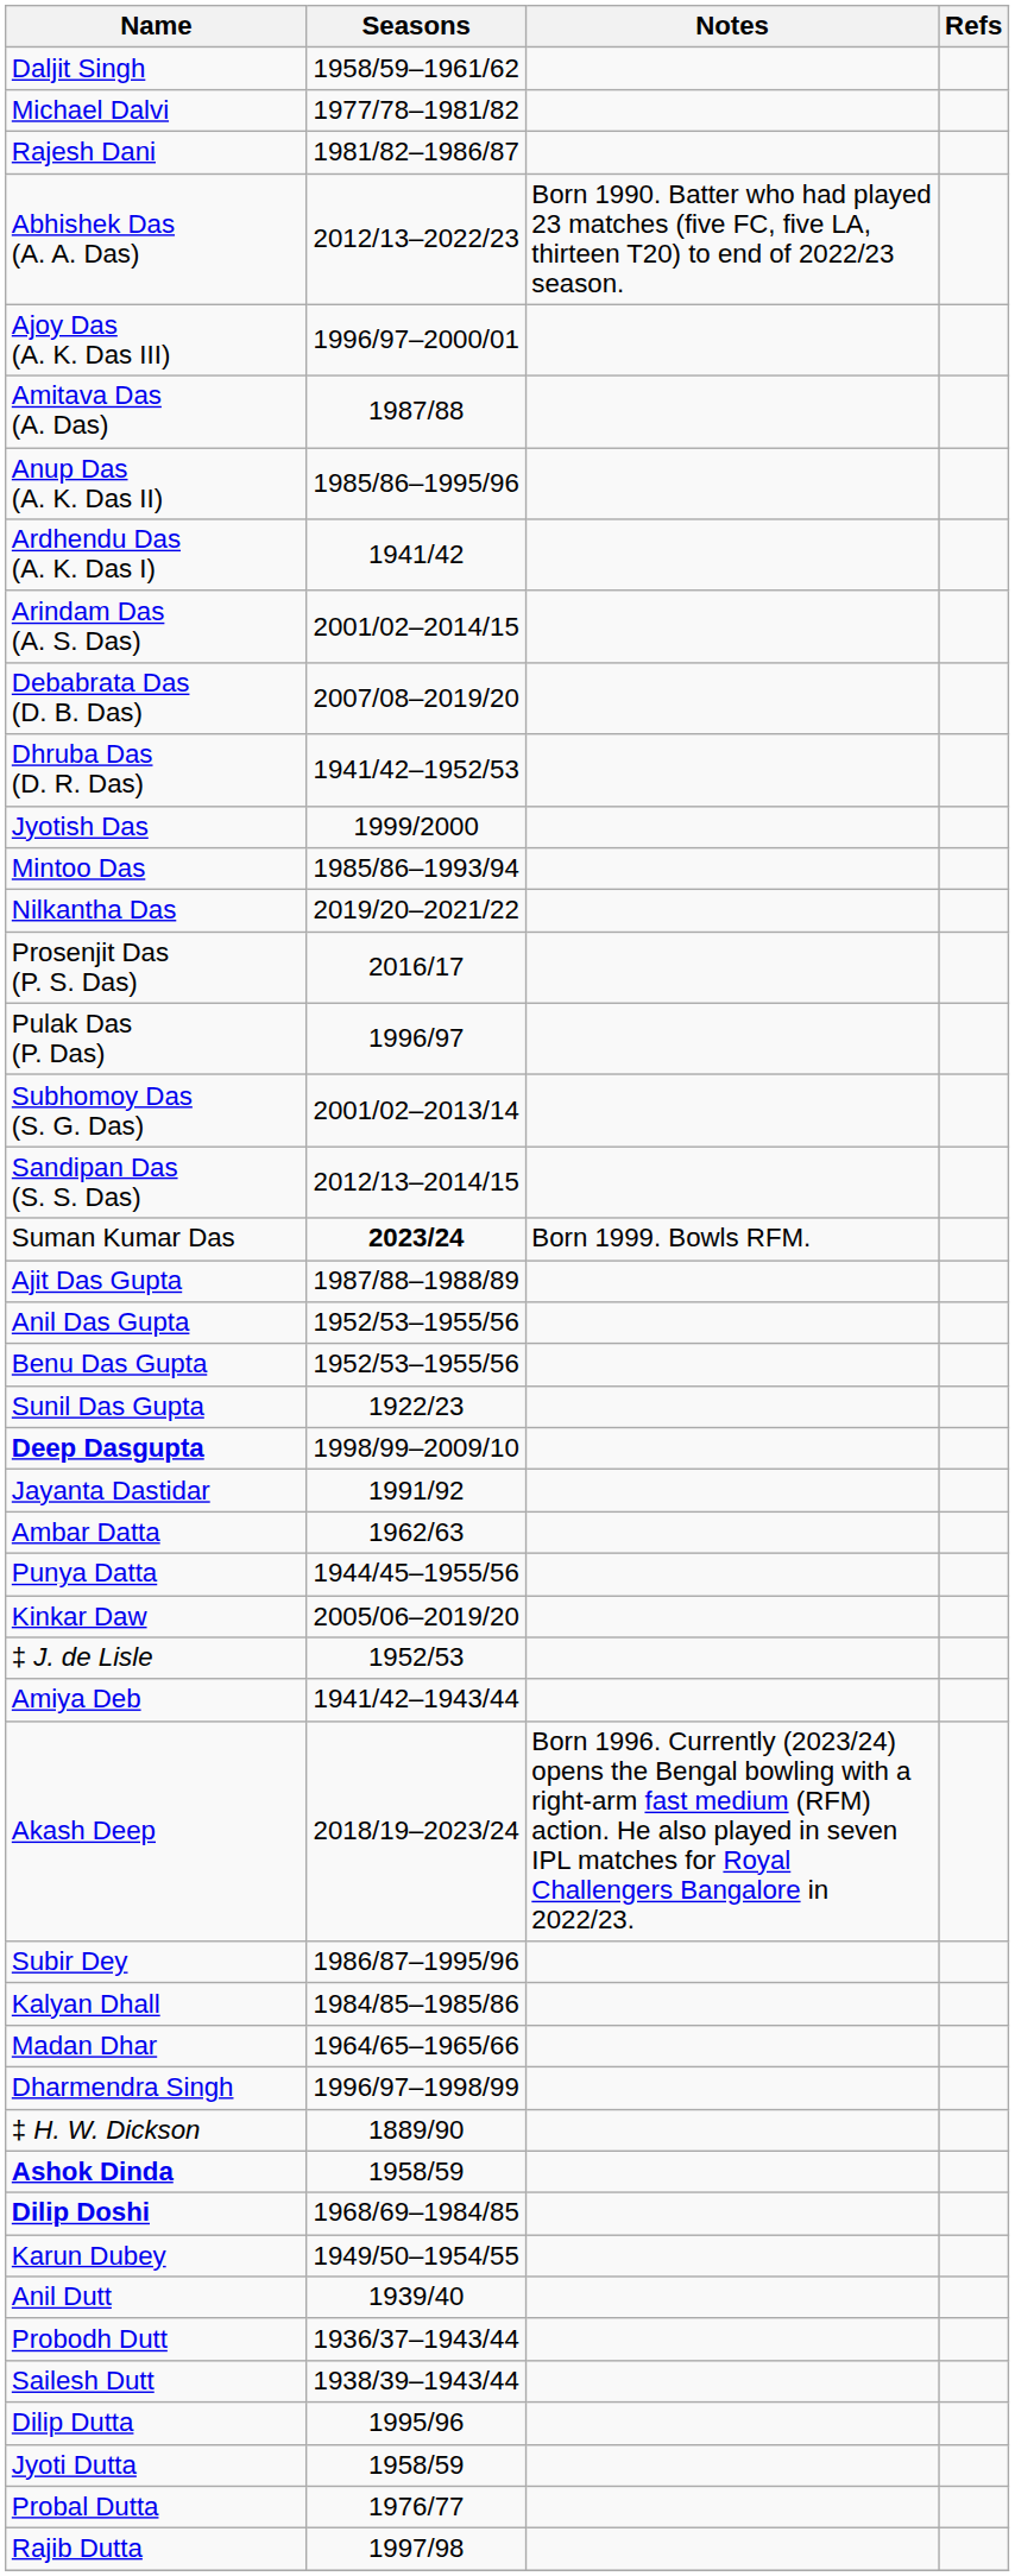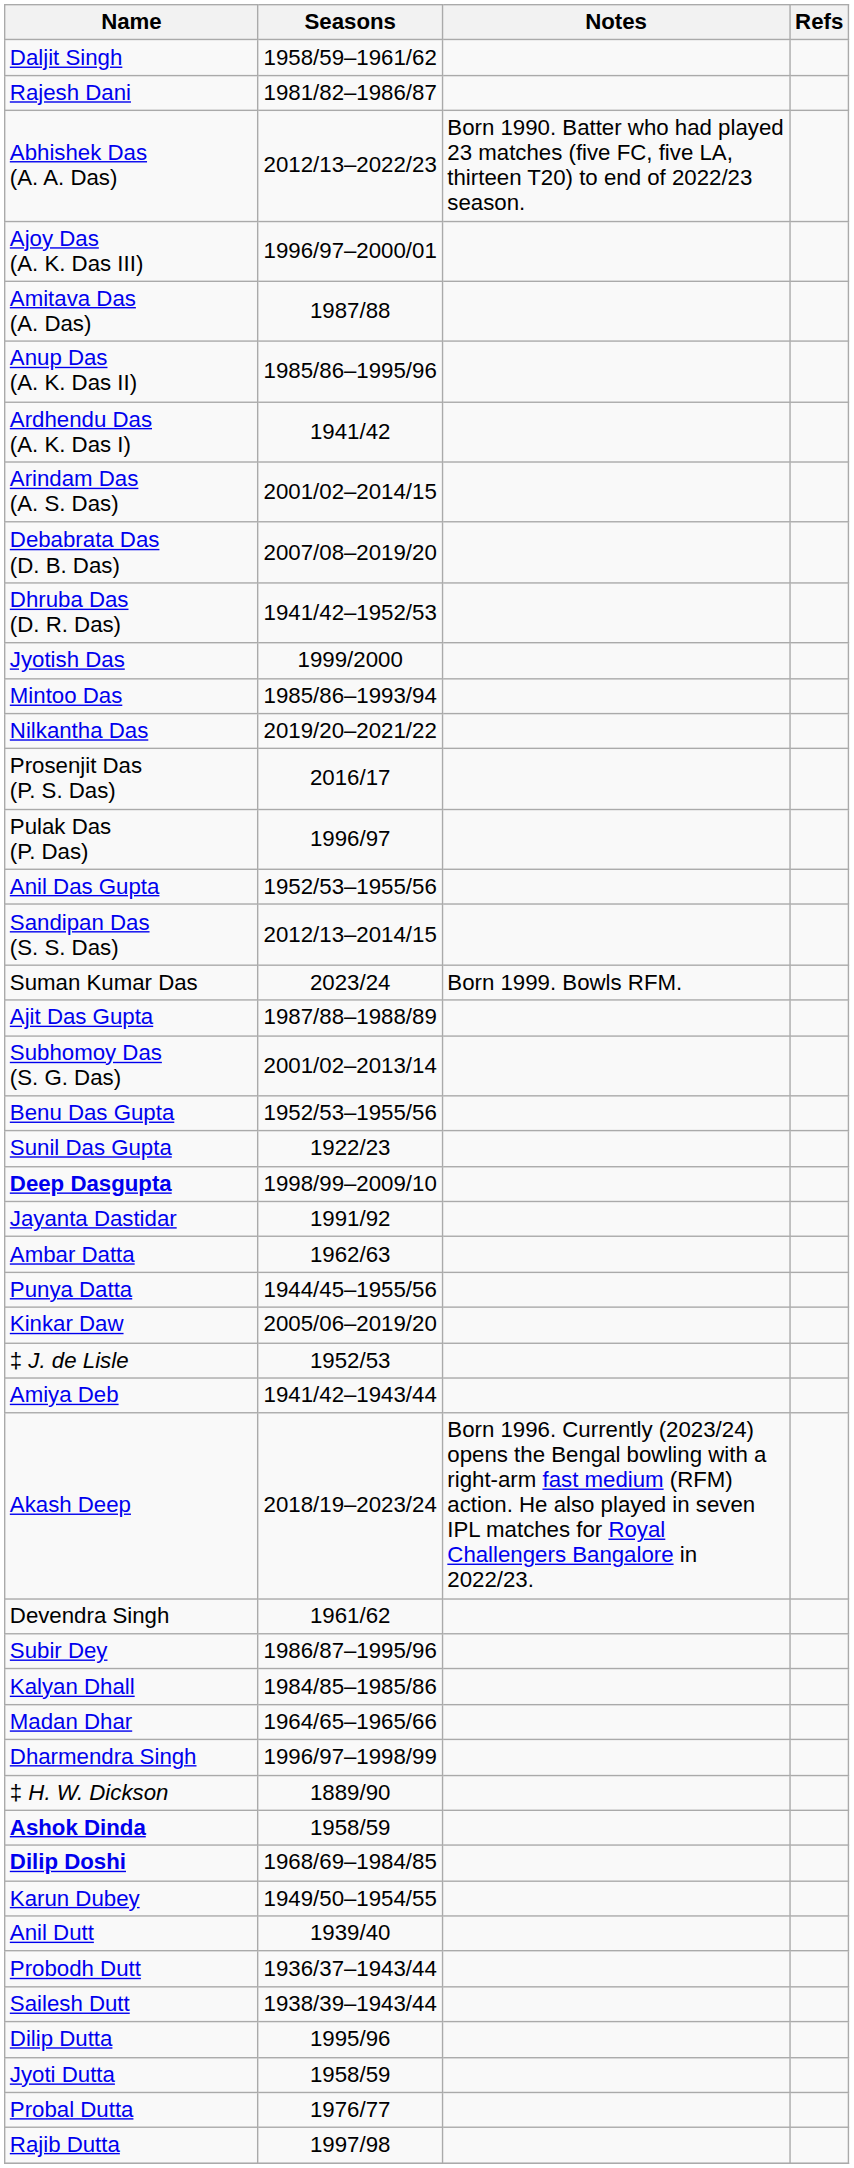- row: Michael Dalvi | 1977/78–1981/82
rows swapped: Subhomoy Das (S. G. Das) <-> Anil Das Gupta
Suman Kumar Das | Seasons: bold -> normal
+ row: Devendra Singh | 1961/62
